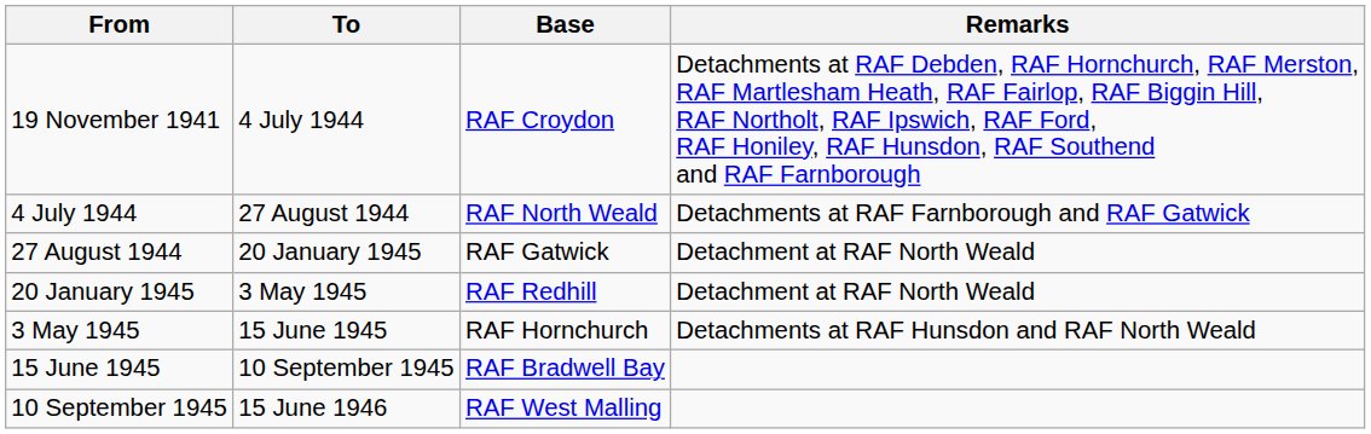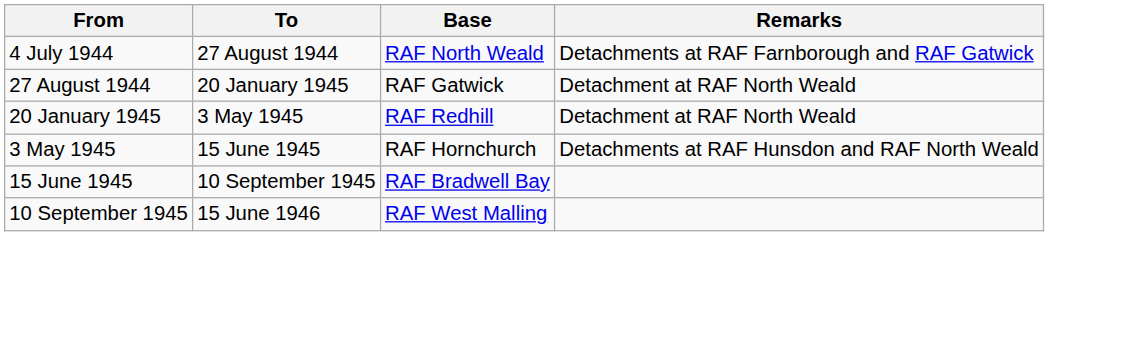- row: 19 November 1941 | 4 July 1944 | RAF Croydon | Detachments at RAF Debden, RAF Hornchurch, RAF Merston, RAF Martlesham Heath, RAF Fairlop, RAF Biggin Hill, RAF Northolt, RAF Ipswich, RAF Ford, RAF Honiley, RAF Hunsdon, RAF Southend and RAF Farnborough
